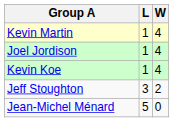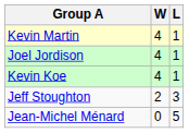columns swapped: W <-> L
